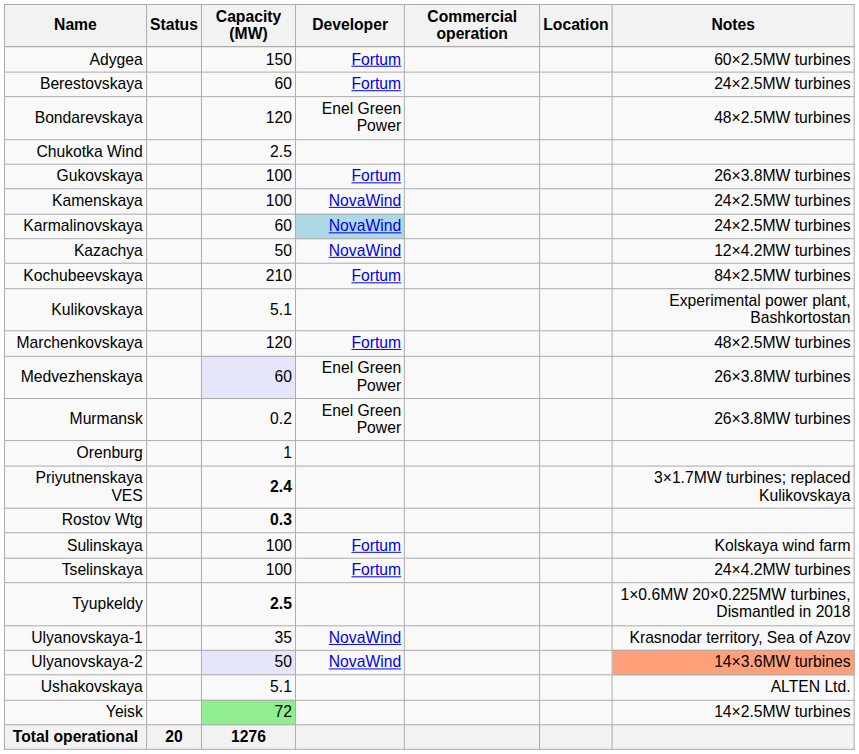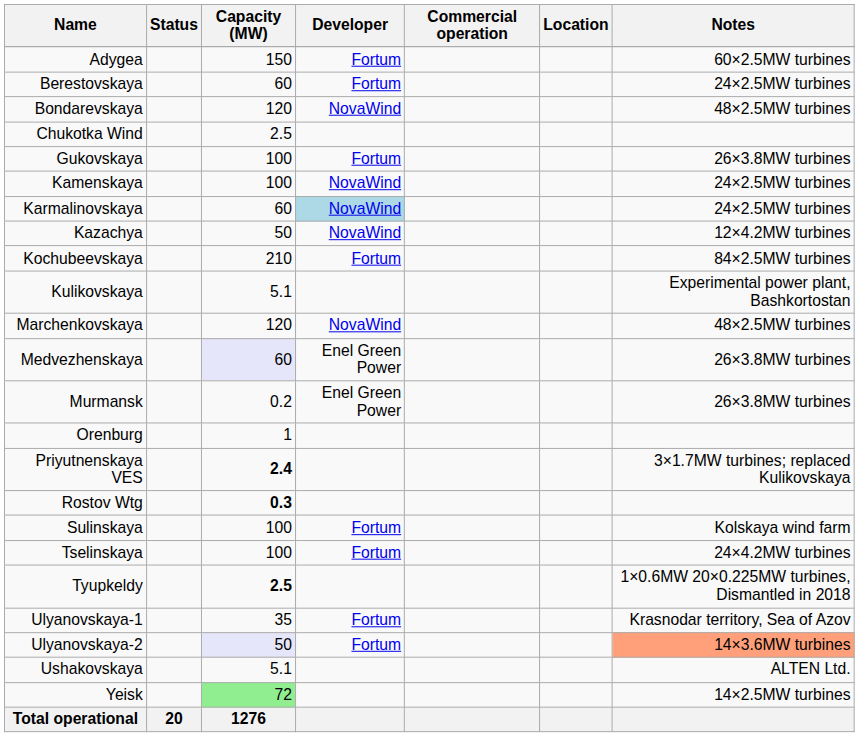Bondarevskaya | Developer: Enel Green Power -> NovaWind
Marchenkovskaya | Developer: Fortum -> NovaWind
Ulyanovskaya-1 | Developer: NovaWind -> Fortum
Ulyanovskaya-2 | Developer: NovaWind -> Fortum
